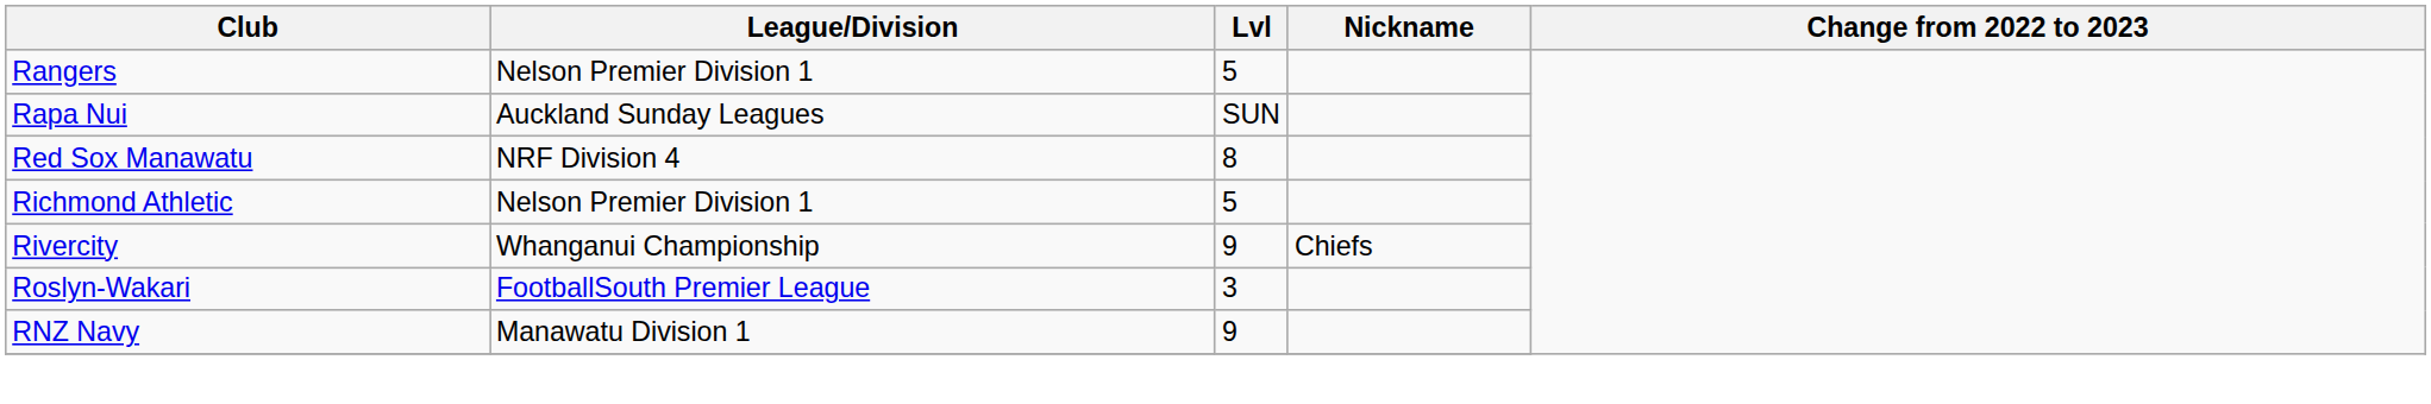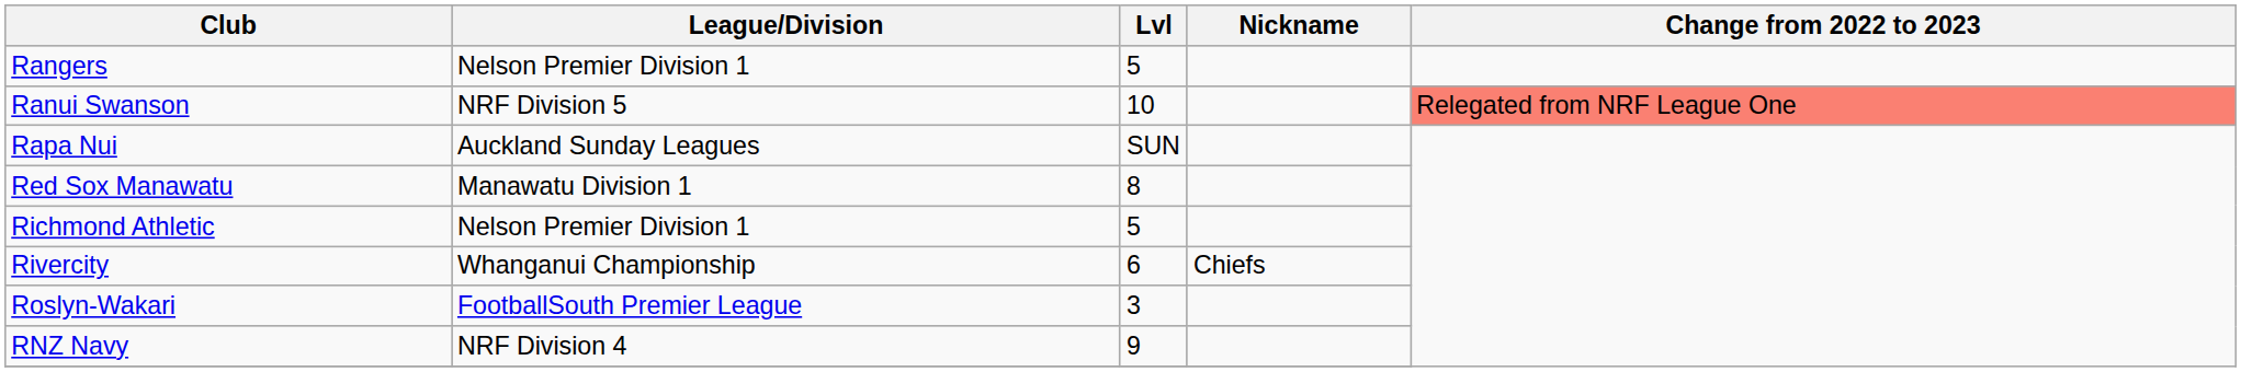+ row: Ranui Swanson | NRF Division 5 | 10 | Relegated from NRF League One
Red Sox Manawatu | League/Division: NRF Division 4 -> Manawatu Division 1
Rivercity | Lvl: 9 -> 6
RNZ Navy | League/Division: Manawatu Division 1 -> NRF Division 4
